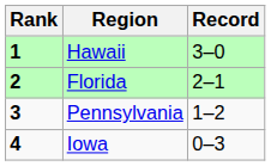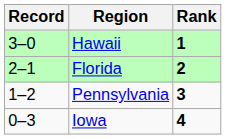columns swapped: Rank <-> Record
